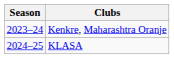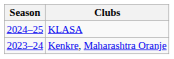rows swapped: Kenkre, Maharashtra Oranje <-> KLASA
